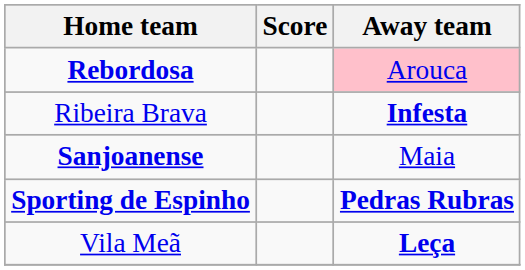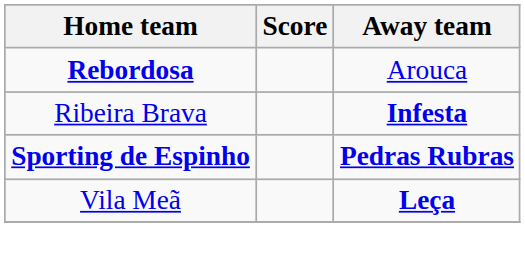Rebordosa | Away team: pink background -> no background
- row: Sanjoanense | Maia
